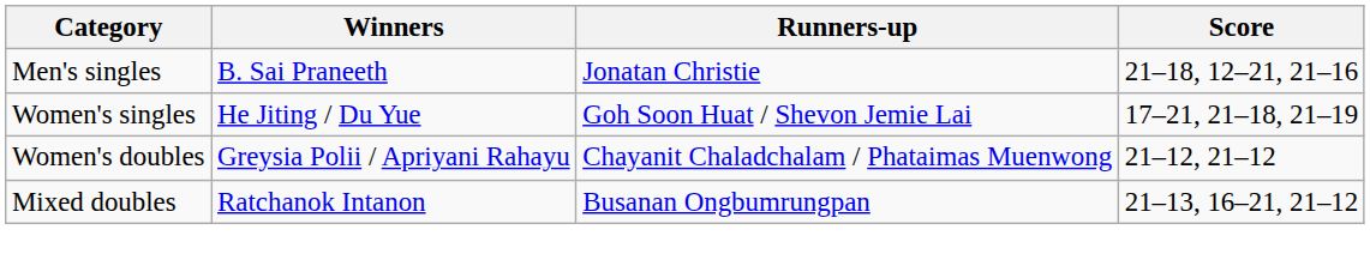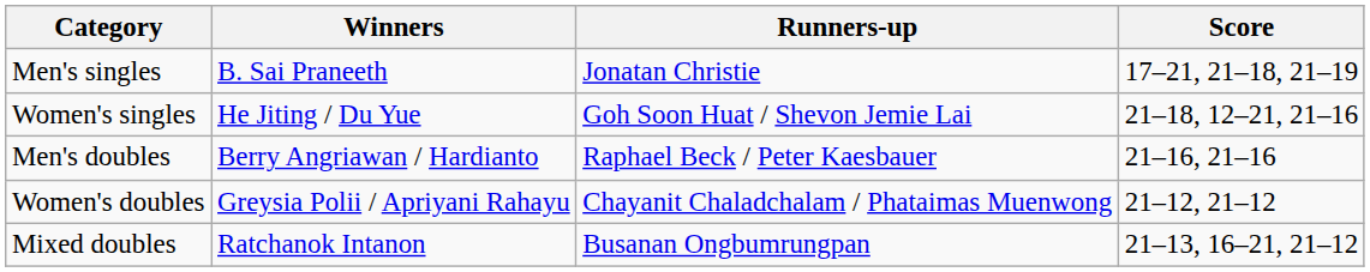Men's singles | Score: 21–18, 12–21, 21–16 -> 17–21, 21–18, 21–19
Women's singles | Score: 17–21, 21–18, 21–19 -> 21–18, 12–21, 21–16
+ row: Men's doubles | Berry Angriawan / Hardianto | Raphael Beck / Peter Kaesbauer | 21–16, 21–16
